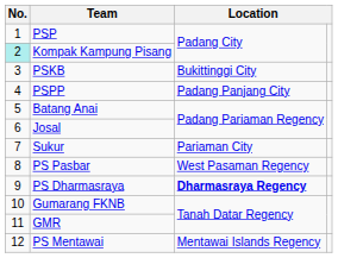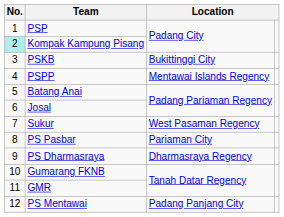PSPP | column 3: Padang Panjang City -> Mentawai Islands Regency
Sukur | column 3: Pariaman City -> West Pasaman Regency
PS Pasbar | column 3: West Pasaman Regency -> Pariaman City
PS Dharmasraya | column 3: bold -> normal
PS Mentawai | column 3: Mentawai Islands Regency -> Padang Panjang City
